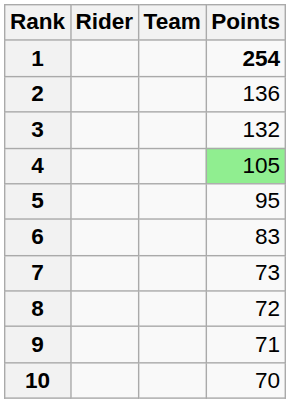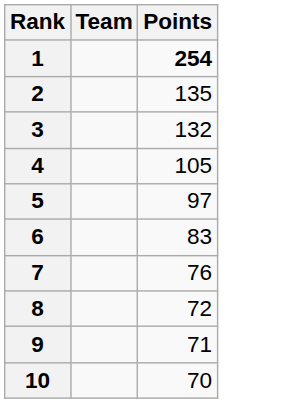- column: Rider
2 | Points: 136 -> 135
4 | Points: lightgreen background -> no background
5 | Points: 95 -> 97
7 | Points: 73 -> 76
